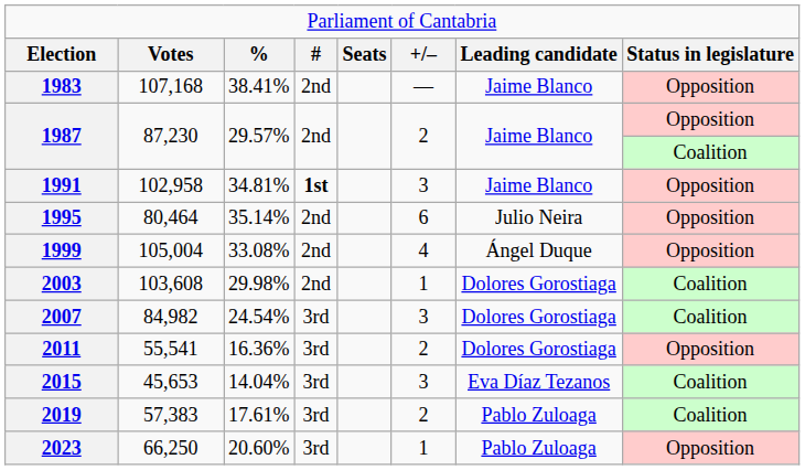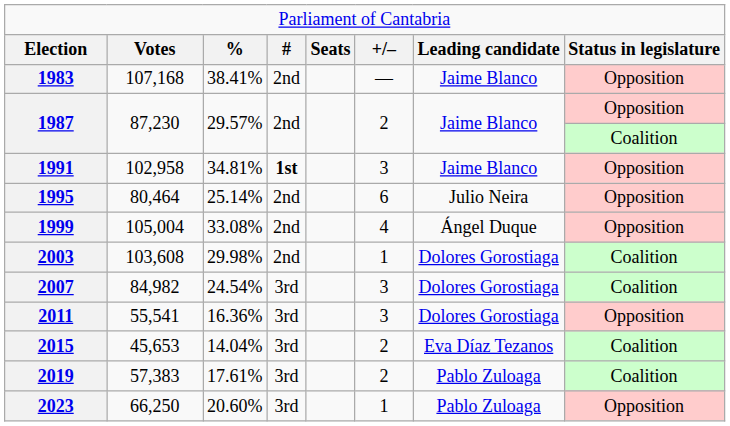1995 | column 3: 35.14% -> 25.14%
2011 | column 6: 2 -> 3
2015 | column 6: 3 -> 2
